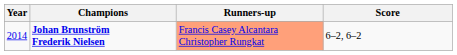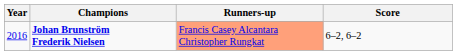Johan Brunström Frederik Nielsen | Year: 2014 -> 2016
